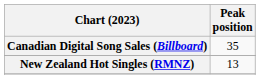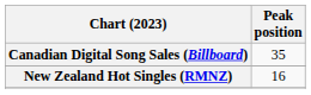New Zealand Hot Singles (RMNZ) | Peak position: 13 -> 16
